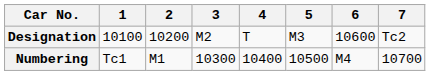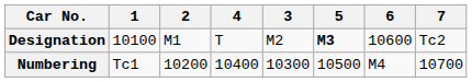columns swapped: 3 <-> 4
Designation | 2: 10200 -> M1
Designation | 5: normal -> bold
Numbering | 2: M1 -> 10200
